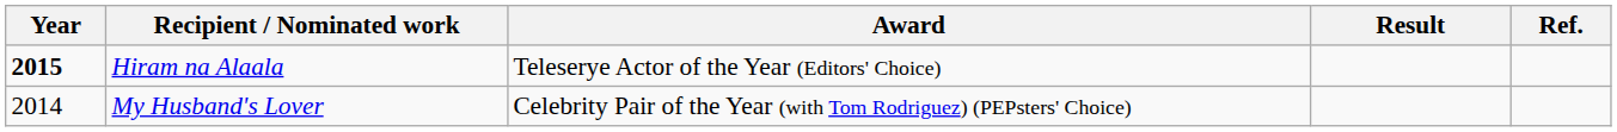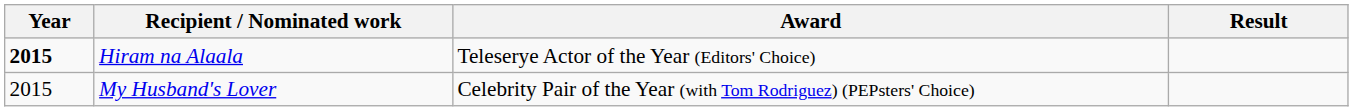- column: Ref.
My Husband's Lover | Year: 2014 -> 2015
